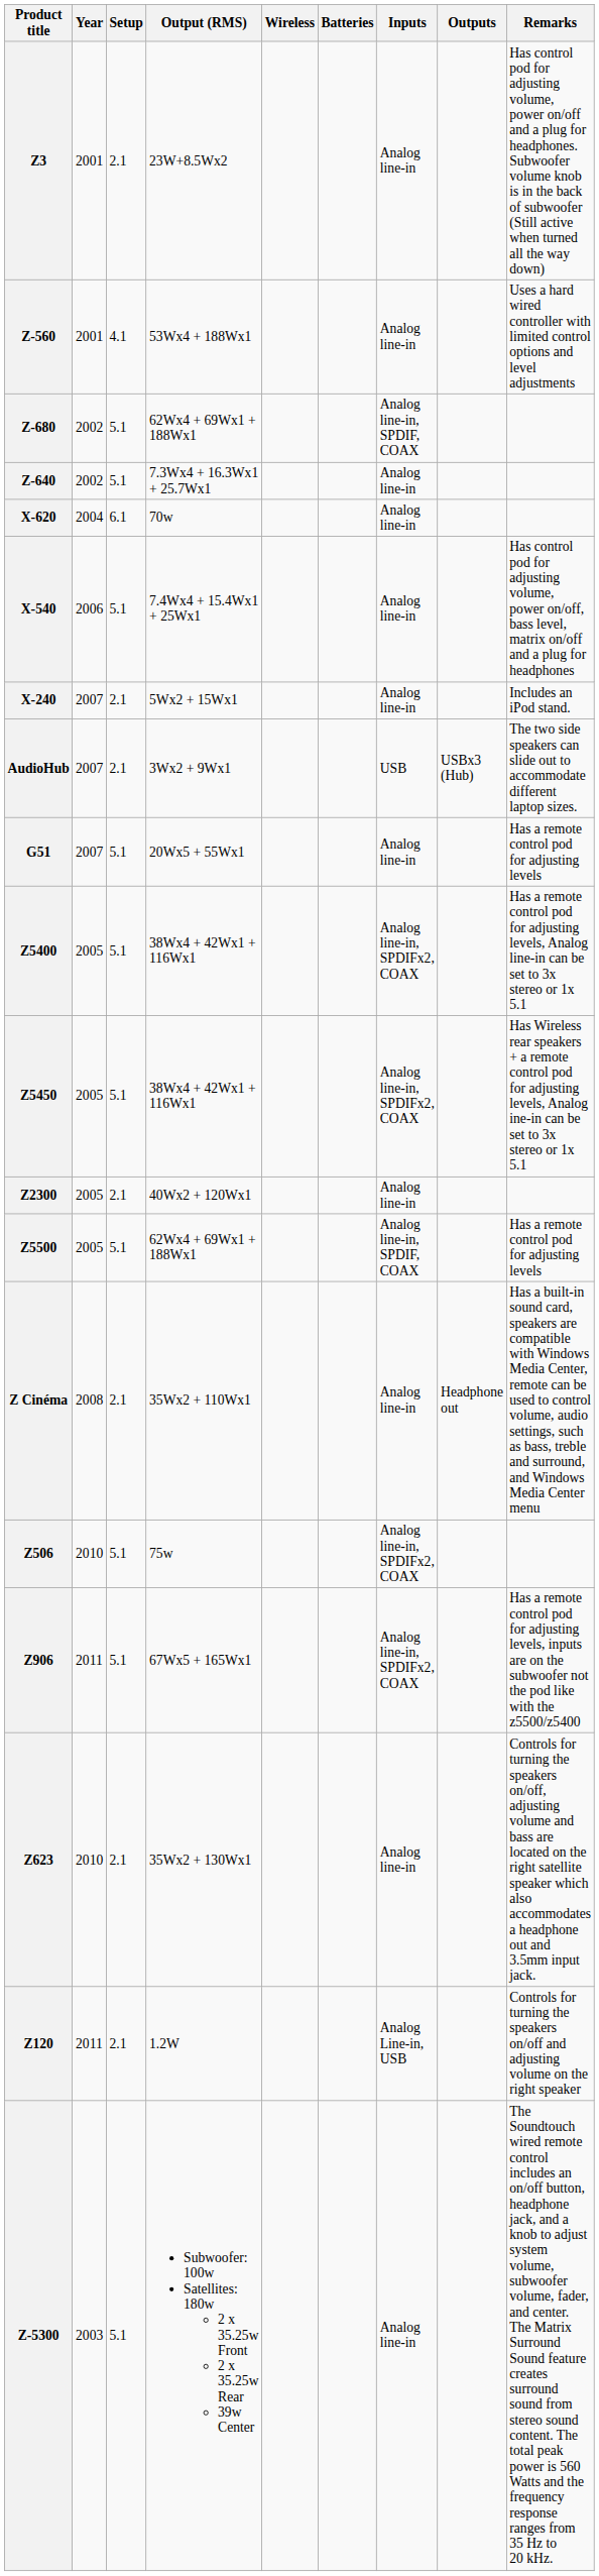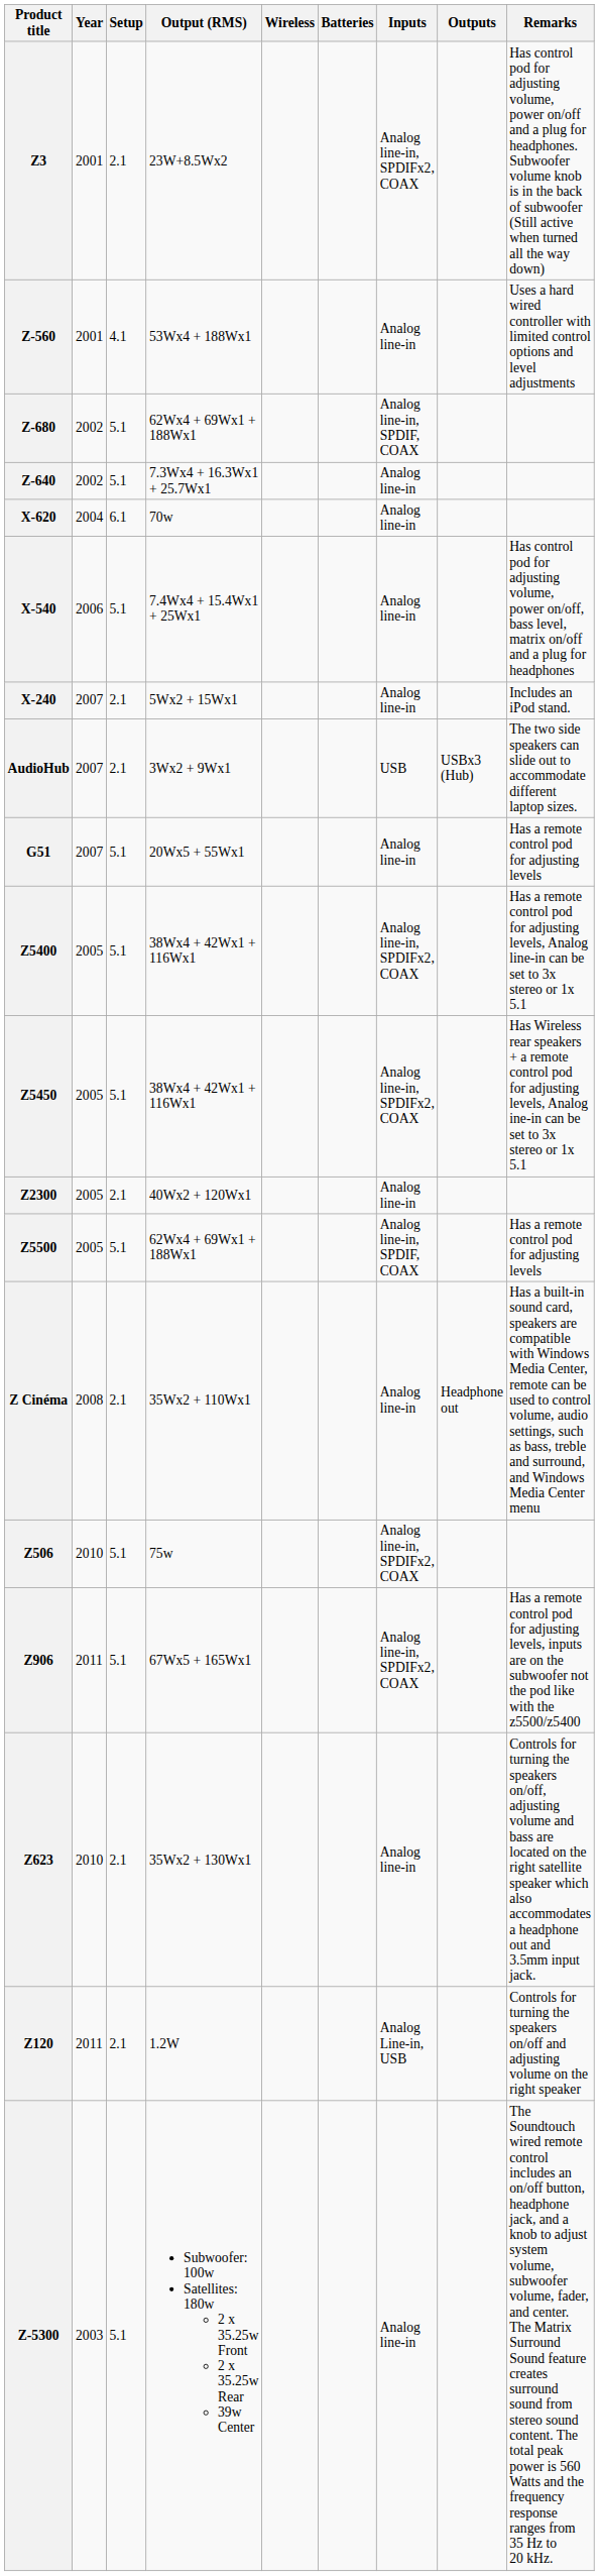Z3 | Inputs: Analog line-in -> Analog line-in, SPDIFx2, COAX
